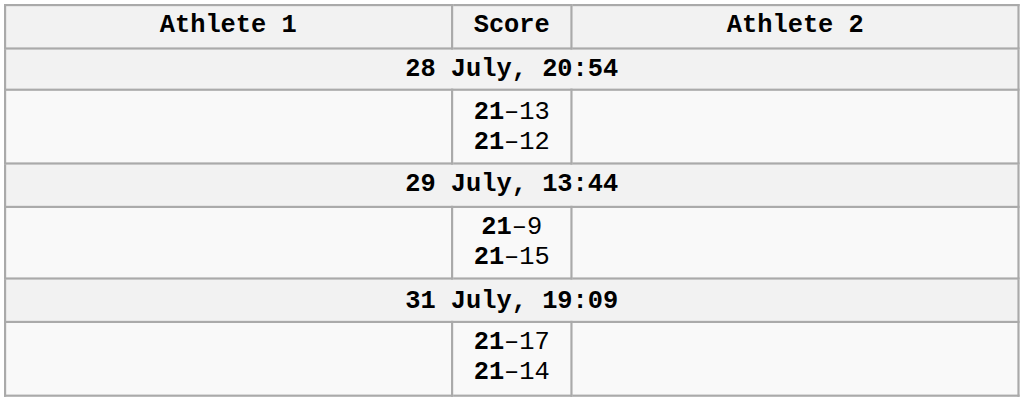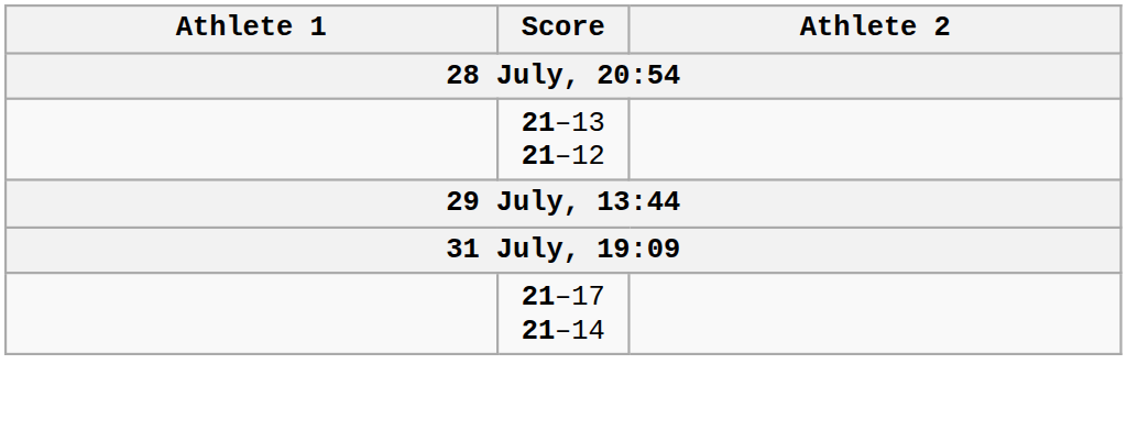- row: 21–9 21–15
